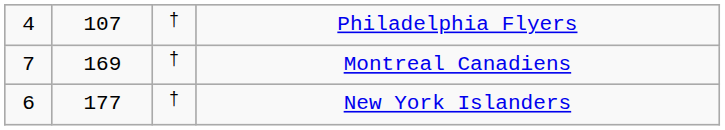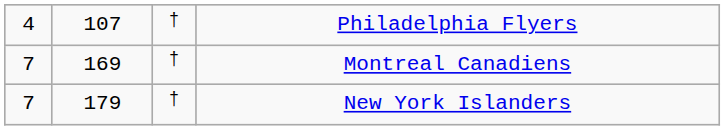New York Islanders | column 1: 6 -> 7
New York Islanders | column 2: 177 -> 179
